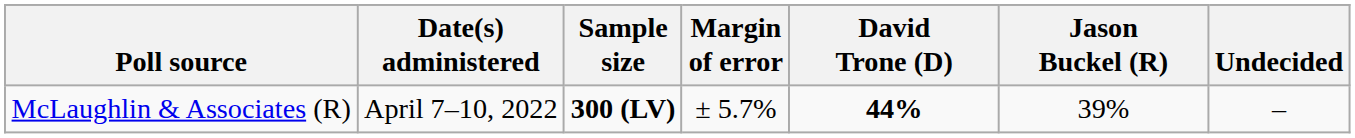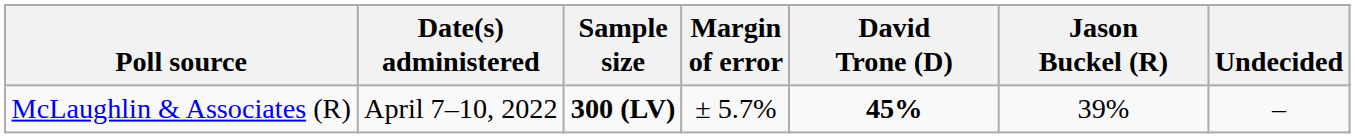McLaughlin & Associates (R) | David Trone (D): 44% -> 45%
